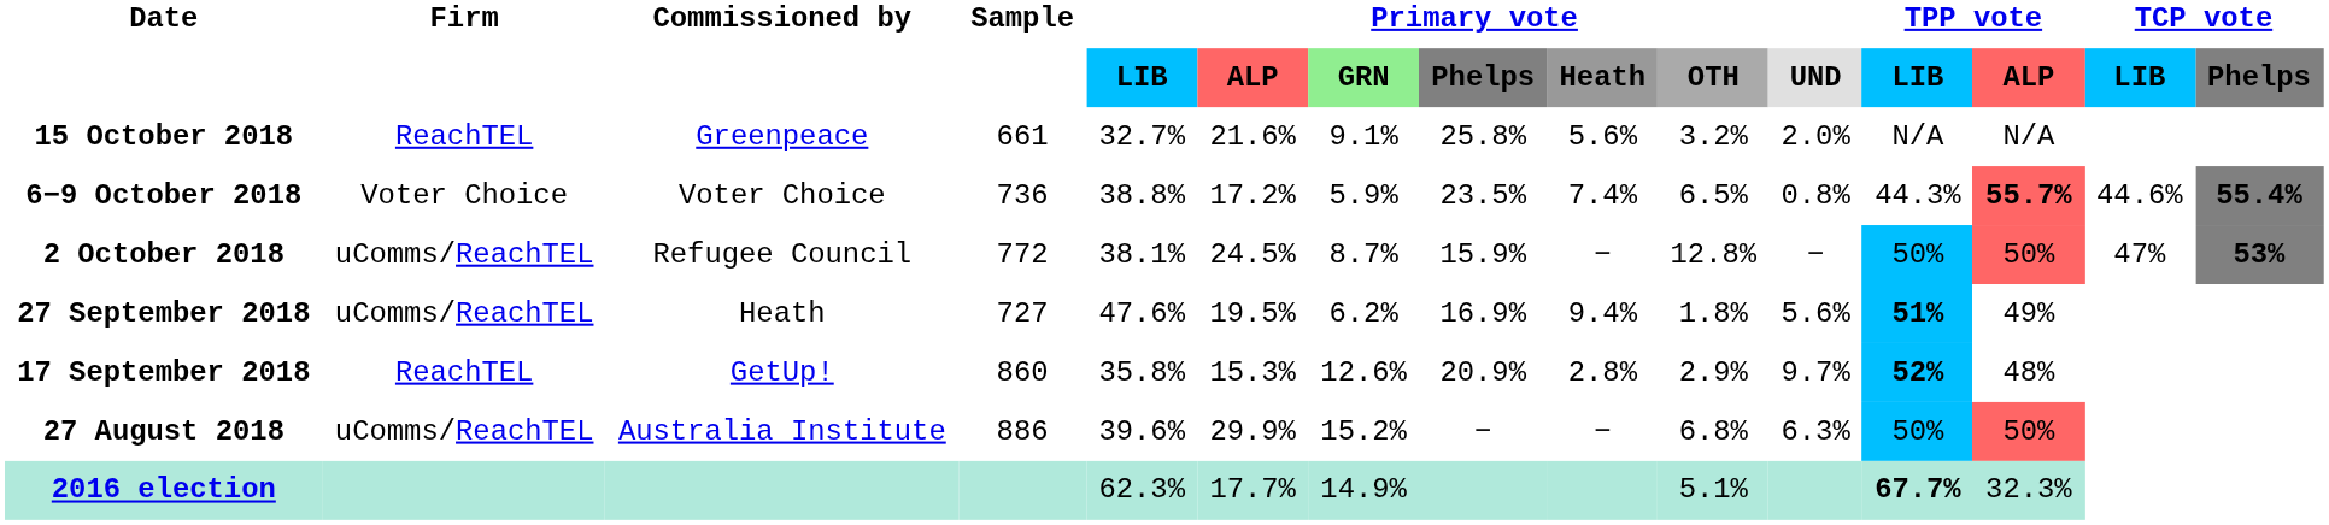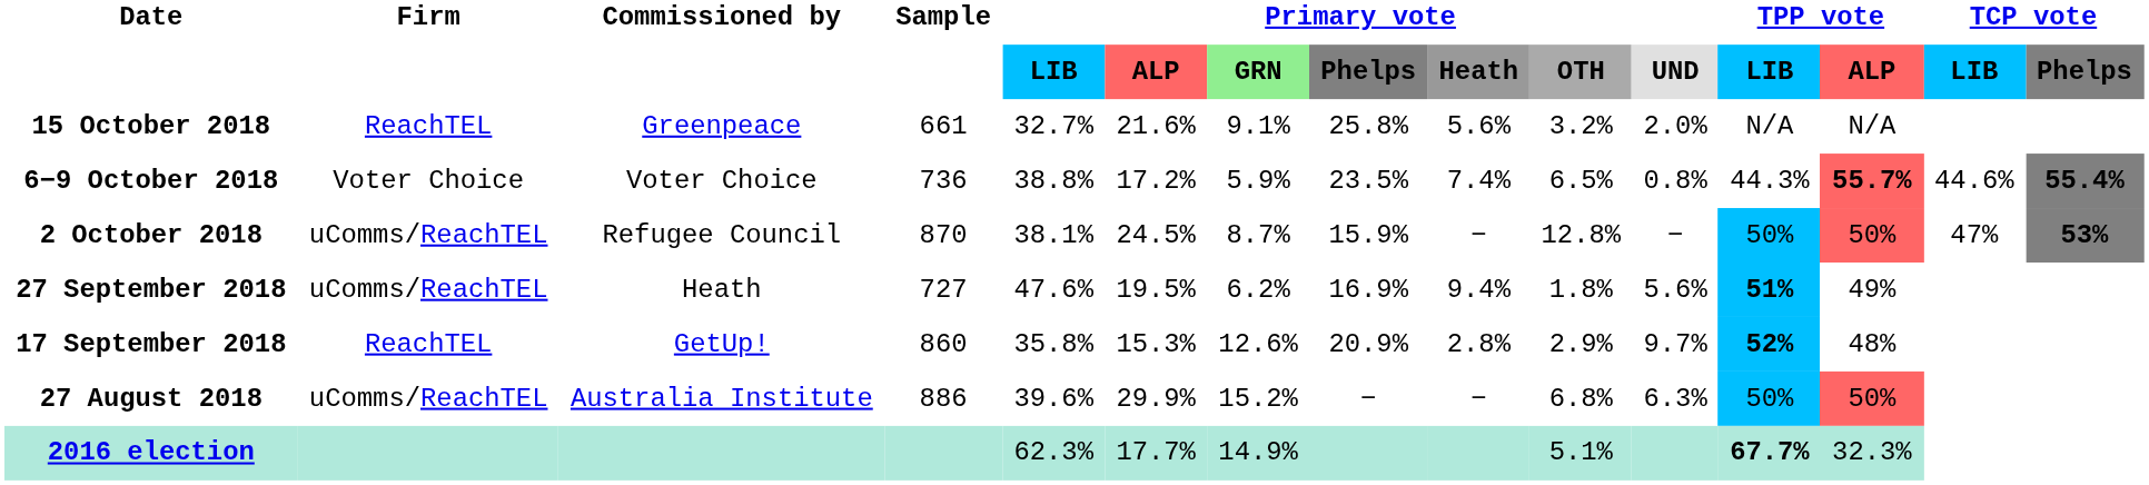2 October 2018 | Sample: 772 -> 870
